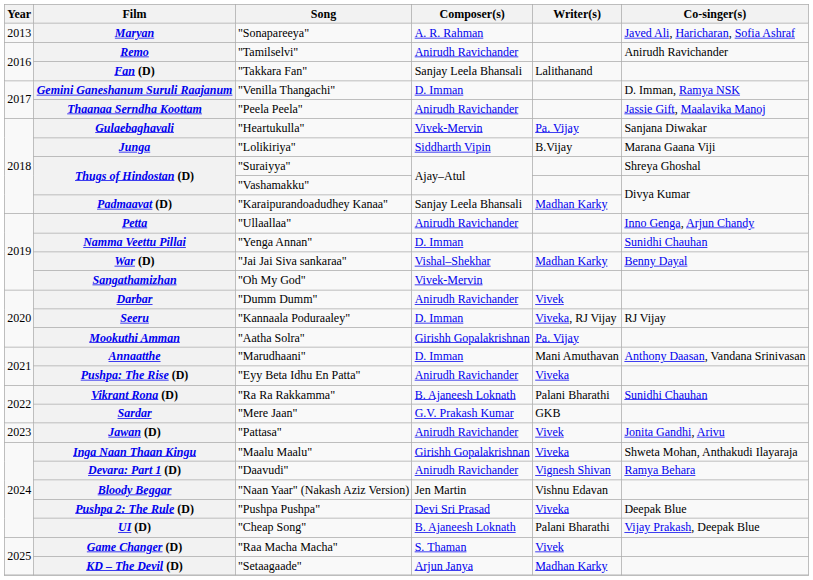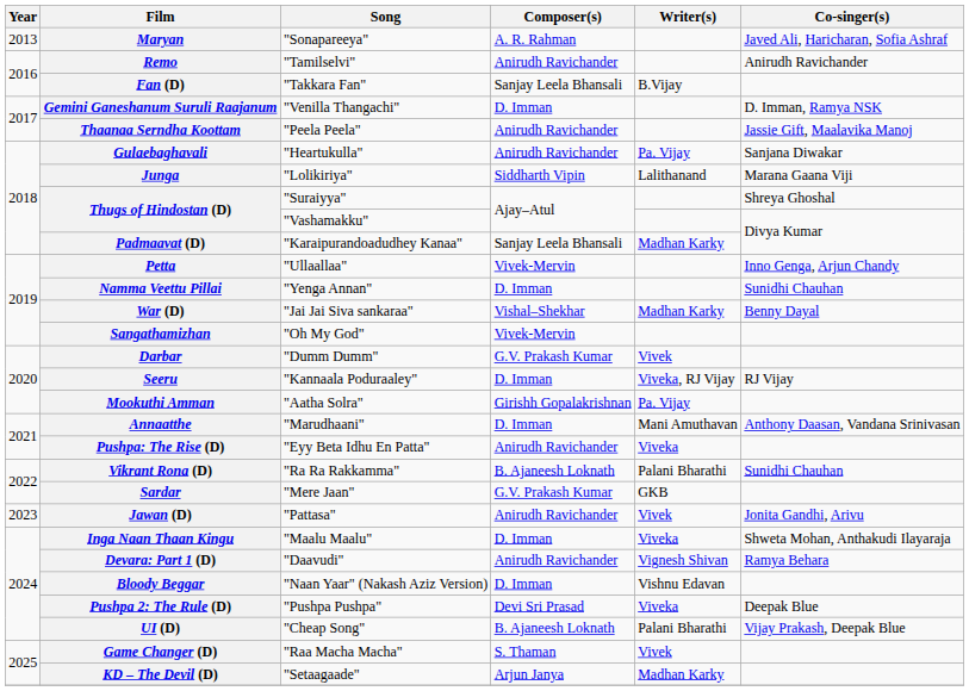Fan (D) | Writer(s): Lalithanand -> B.Vijay
Gulaebaghavali | Composer(s): Vivek-Mervin -> Anirudh Ravichander
Junga | Writer(s): B.Vijay -> Lalithanand
Petta | Composer(s): Anirudh Ravichander -> Vivek-Mervin
Darbar | Composer(s): Anirudh Ravichander -> G.V. Prakash Kumar
Inga Naan Thaan Kingu | Composer(s): Girishh Gopalakrishnan -> D. Imman
Bloody Beggar | Composer(s): Jen Martin -> D. Imman
